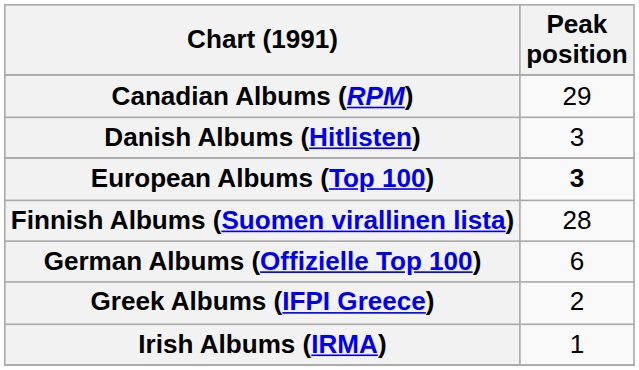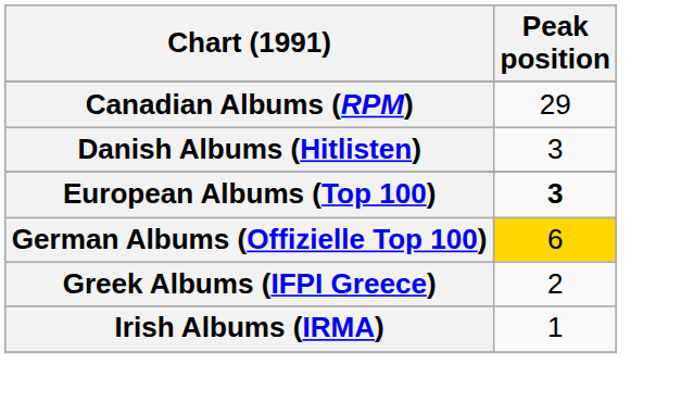- row: Finnish Albums (Suomen virallinen lista) | 28
German Albums (Offizielle Top 100) | Peak position: no background -> gold background
